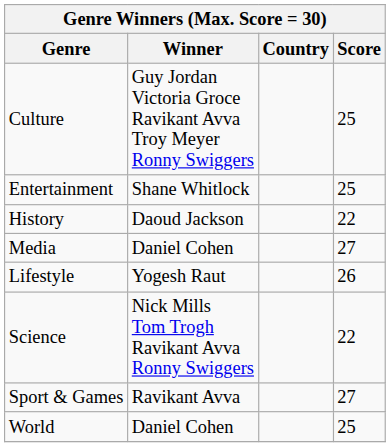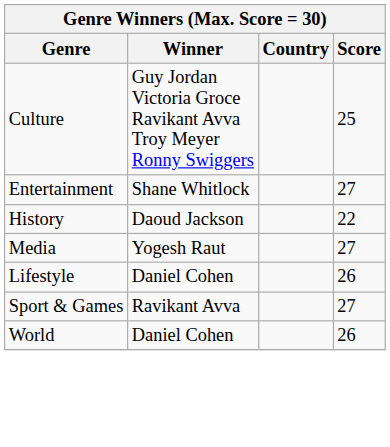Entertainment | Score: 25 -> 27
Media | Winner: Daniel Cohen -> Yogesh Raut
Lifestyle | Winner: Yogesh Raut -> Daniel Cohen
- row: Science | Nick Mills Tom Trogh Ravikant Avva Ronny Swiggers | 22
World | Score: 25 -> 26
